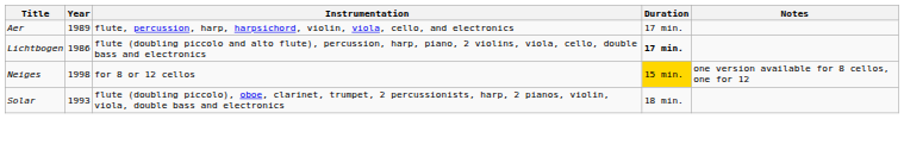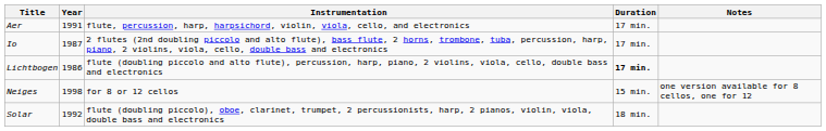Aer | Year: 1989 -> 1991
+ row: Io | 1987 | 2 flutes (2nd doubling piccolo and alto flute), bass flute, 2 horns, trombone, tuba, percussion, harp, piano, 2 violins, viola, cello, double bass and electronics | 17 min.
Neiges | Duration: gold background -> no background
Solar | Year: 1993 -> 1992
